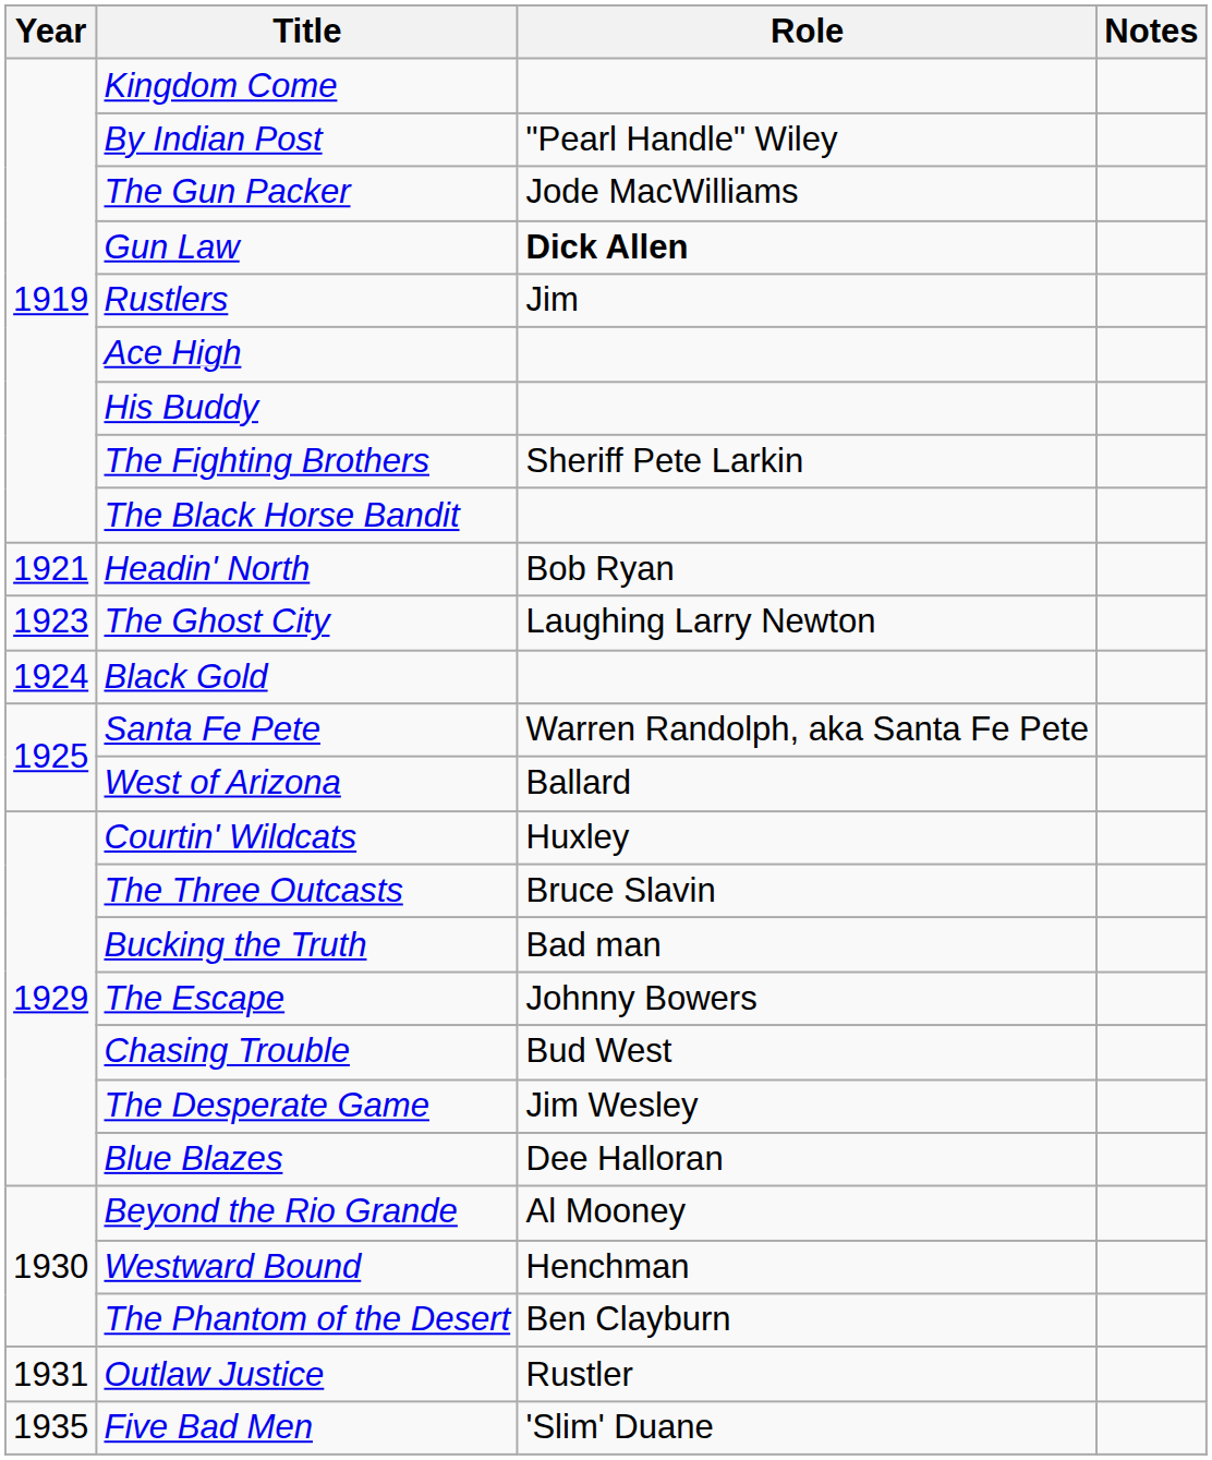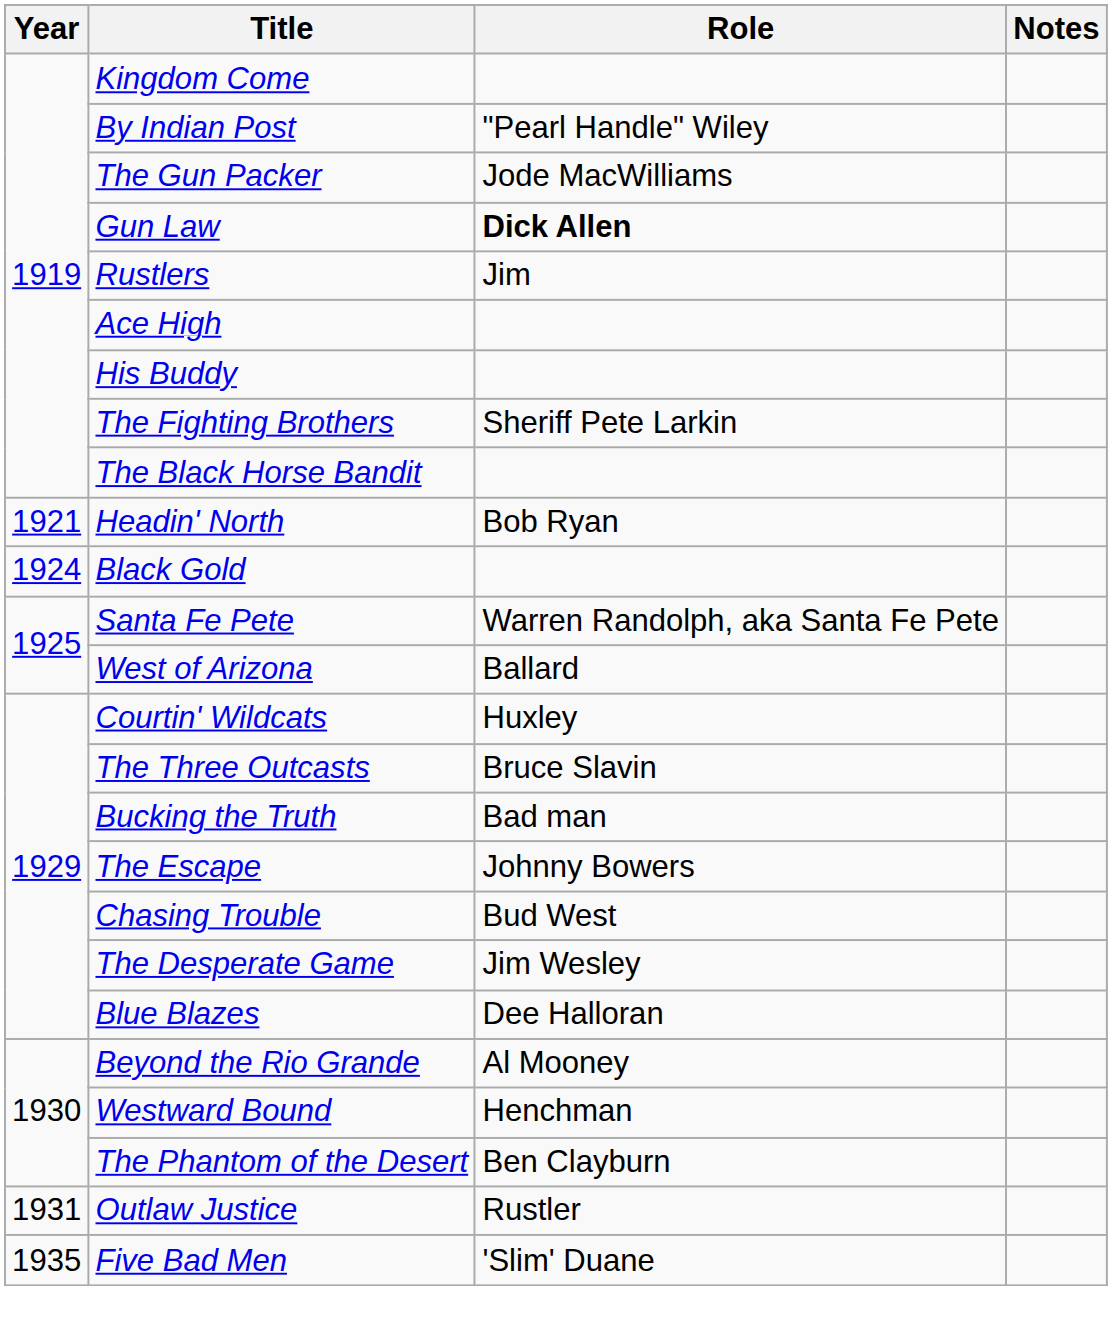- row: 1923 | The Ghost City | Laughing Larry Newton
